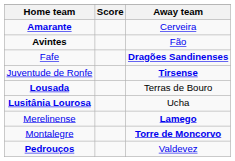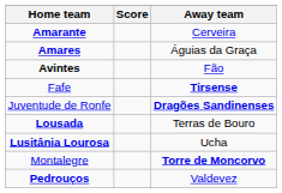+ row: Amares | Águias da Graça
Fafe | Away team: Dragões Sandinenses -> Tirsense
Juventude de Ronfe | Away team: Tirsense -> Dragões Sandinenses
- row: Merelinense | Lamego
